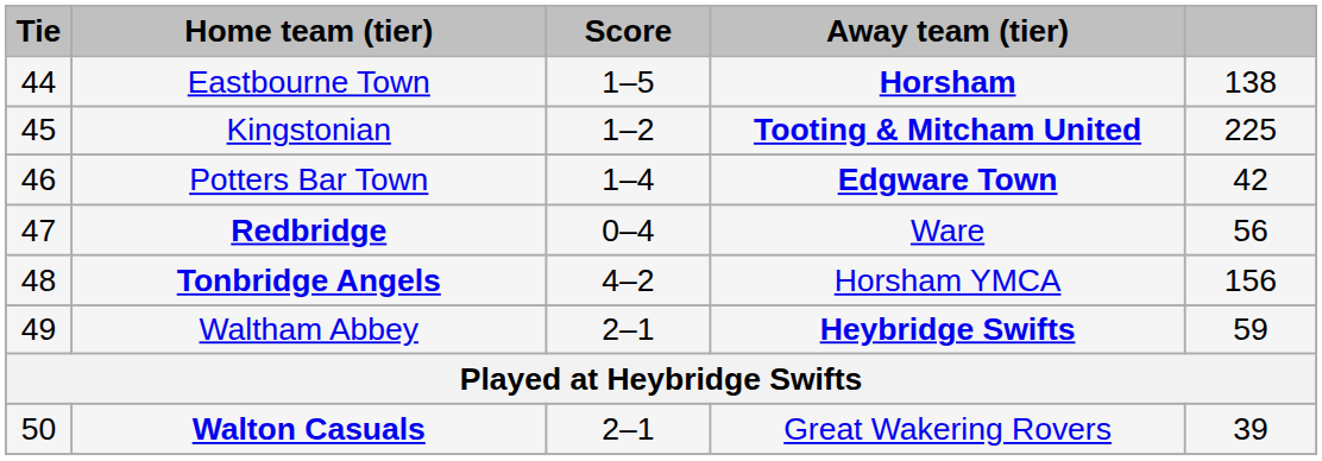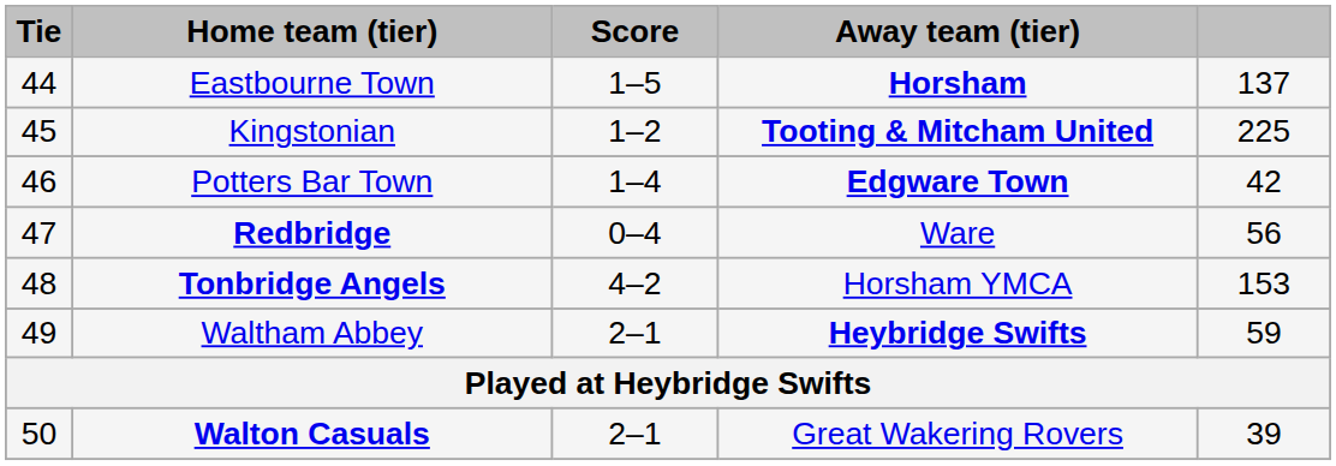Eastbourne Town | column 5: 138 -> 137
Tonbridge Angels | column 5: 156 -> 153
